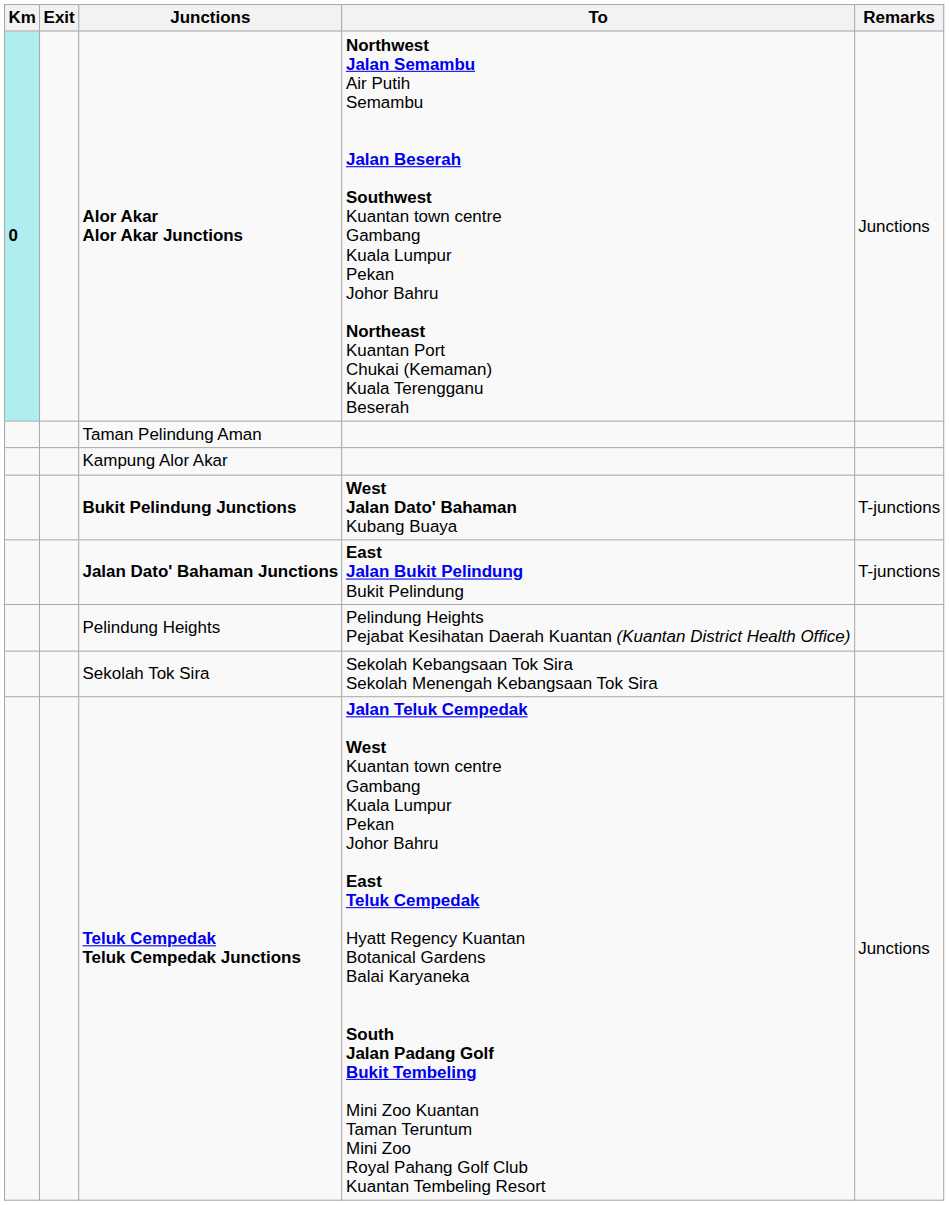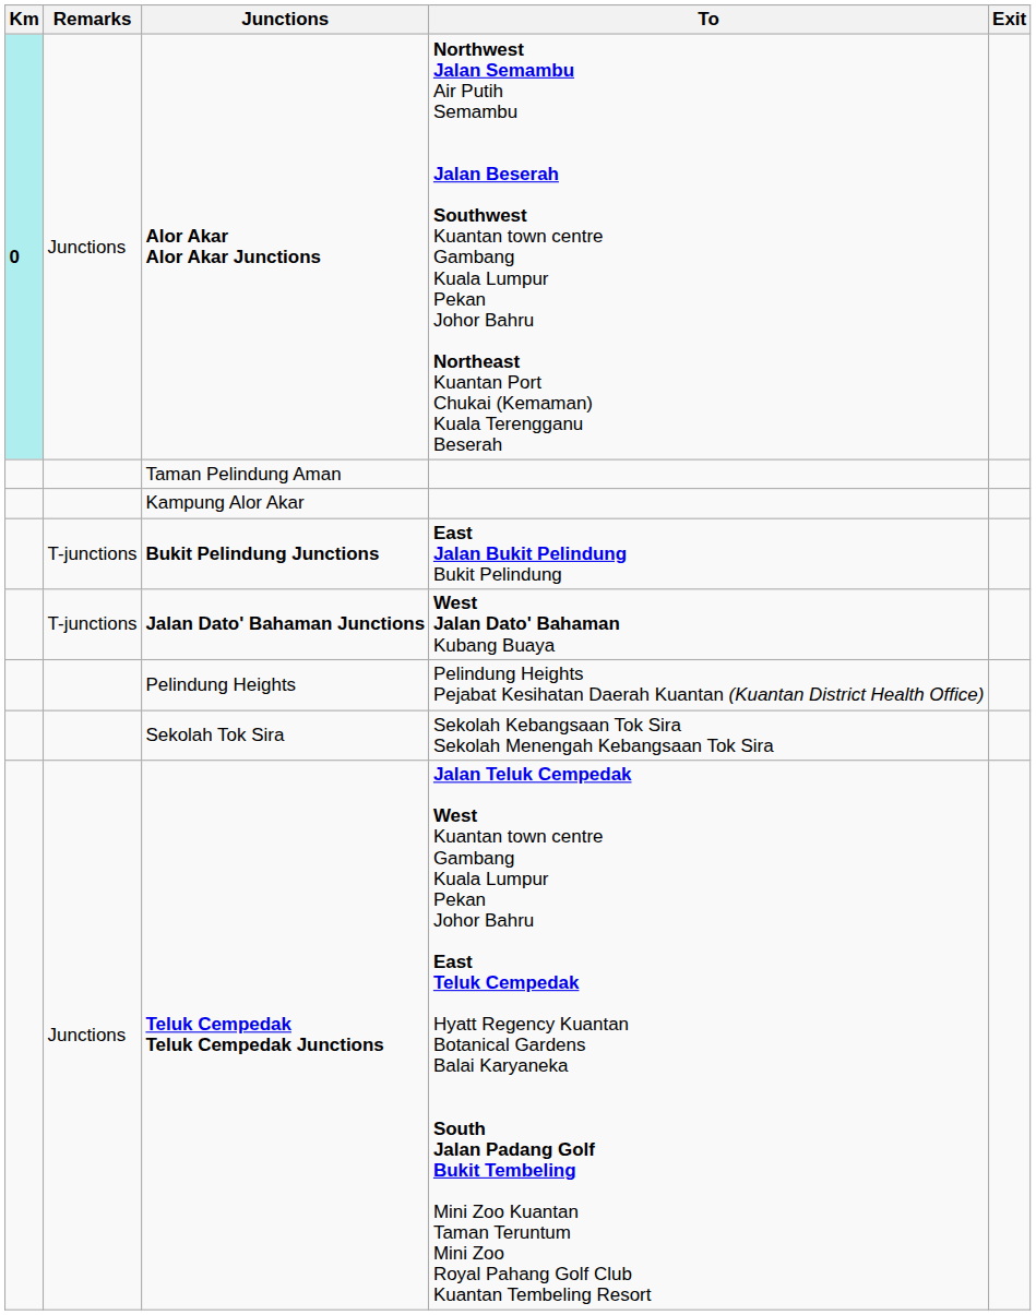columns swapped: Exit <-> Remarks
Bukit Pelindung Junctions | To: West Jalan Dato' Bahaman Kubang Buaya -> East Jalan Bukit Pelindung Bukit Pelindung
Jalan Dato' Bahaman Junctions | To: East Jalan Bukit Pelindung Bukit Pelindung -> West Jalan Dato' Bahaman Kubang Buaya
